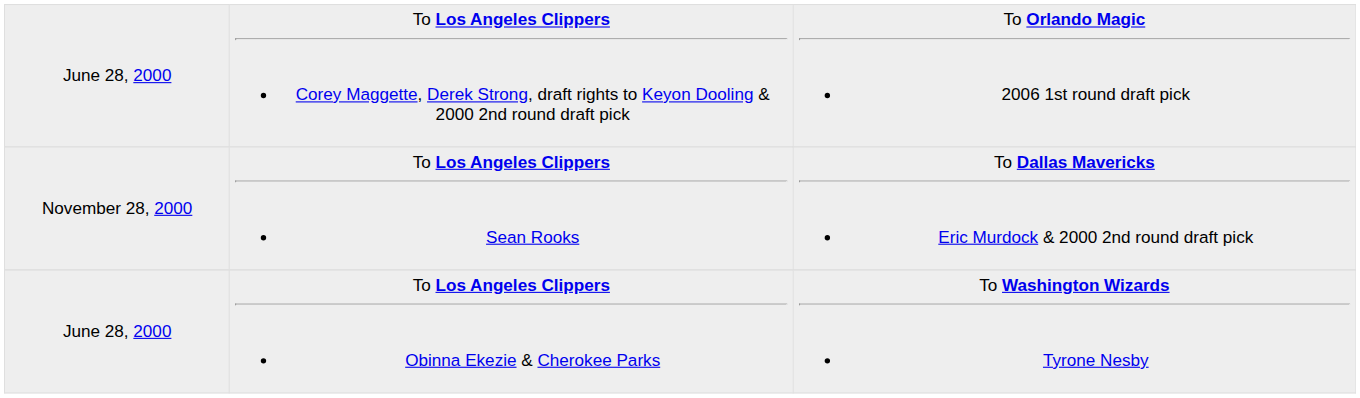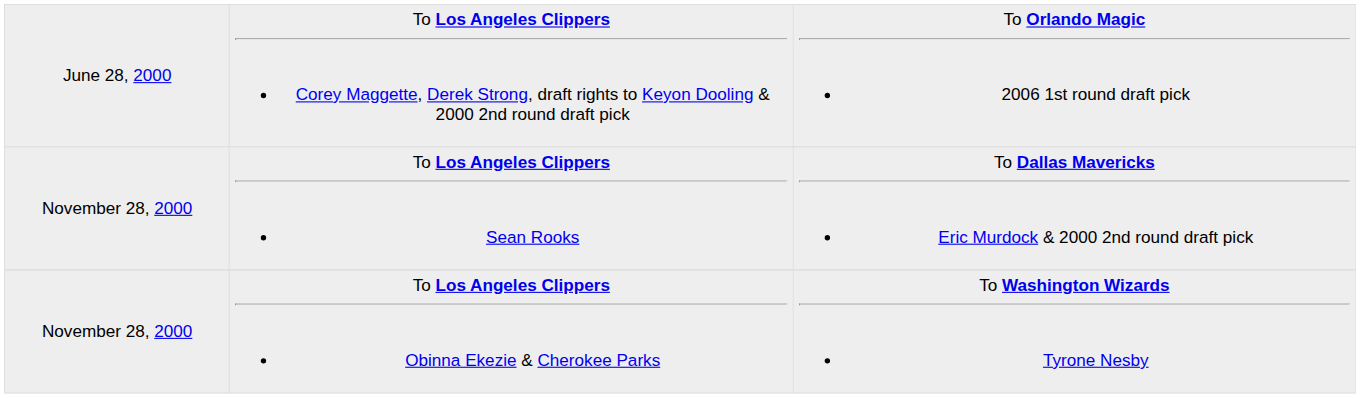To Los Angeles Clippers Obinna Ekezie & Cherokee Parks | column 1: June 28, 2000 -> November 28, 2000
